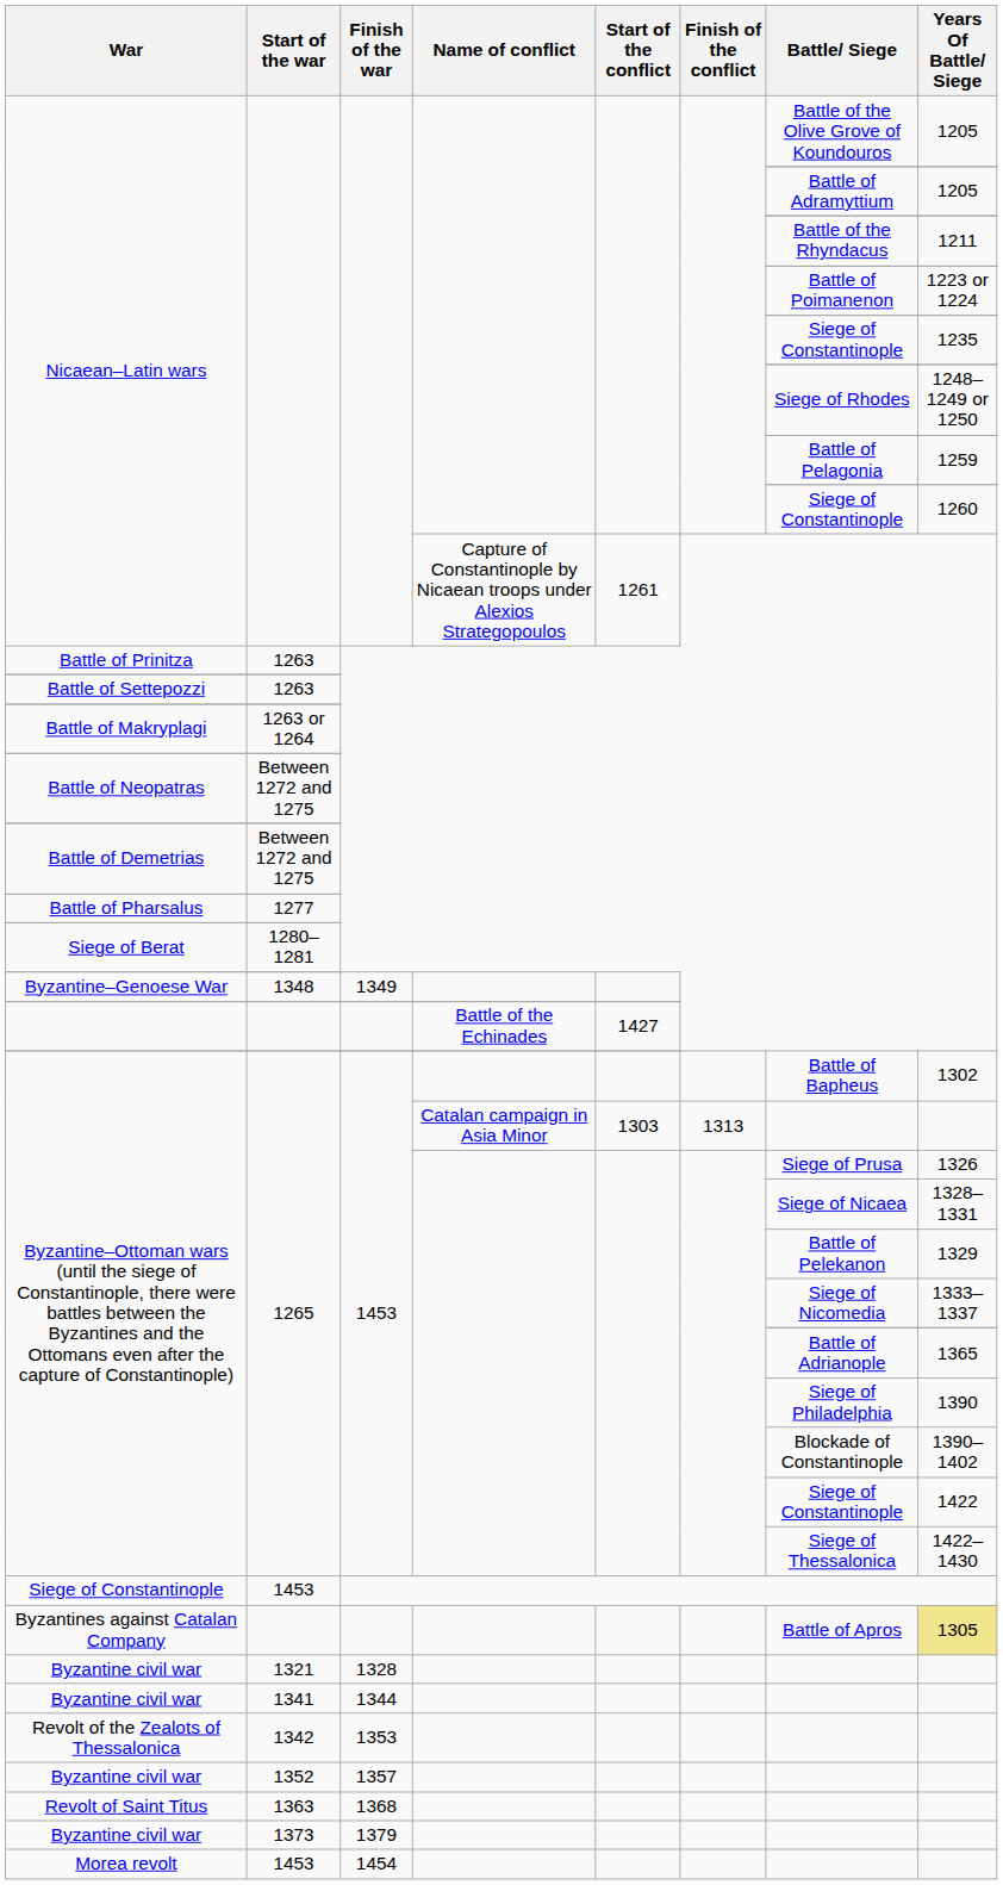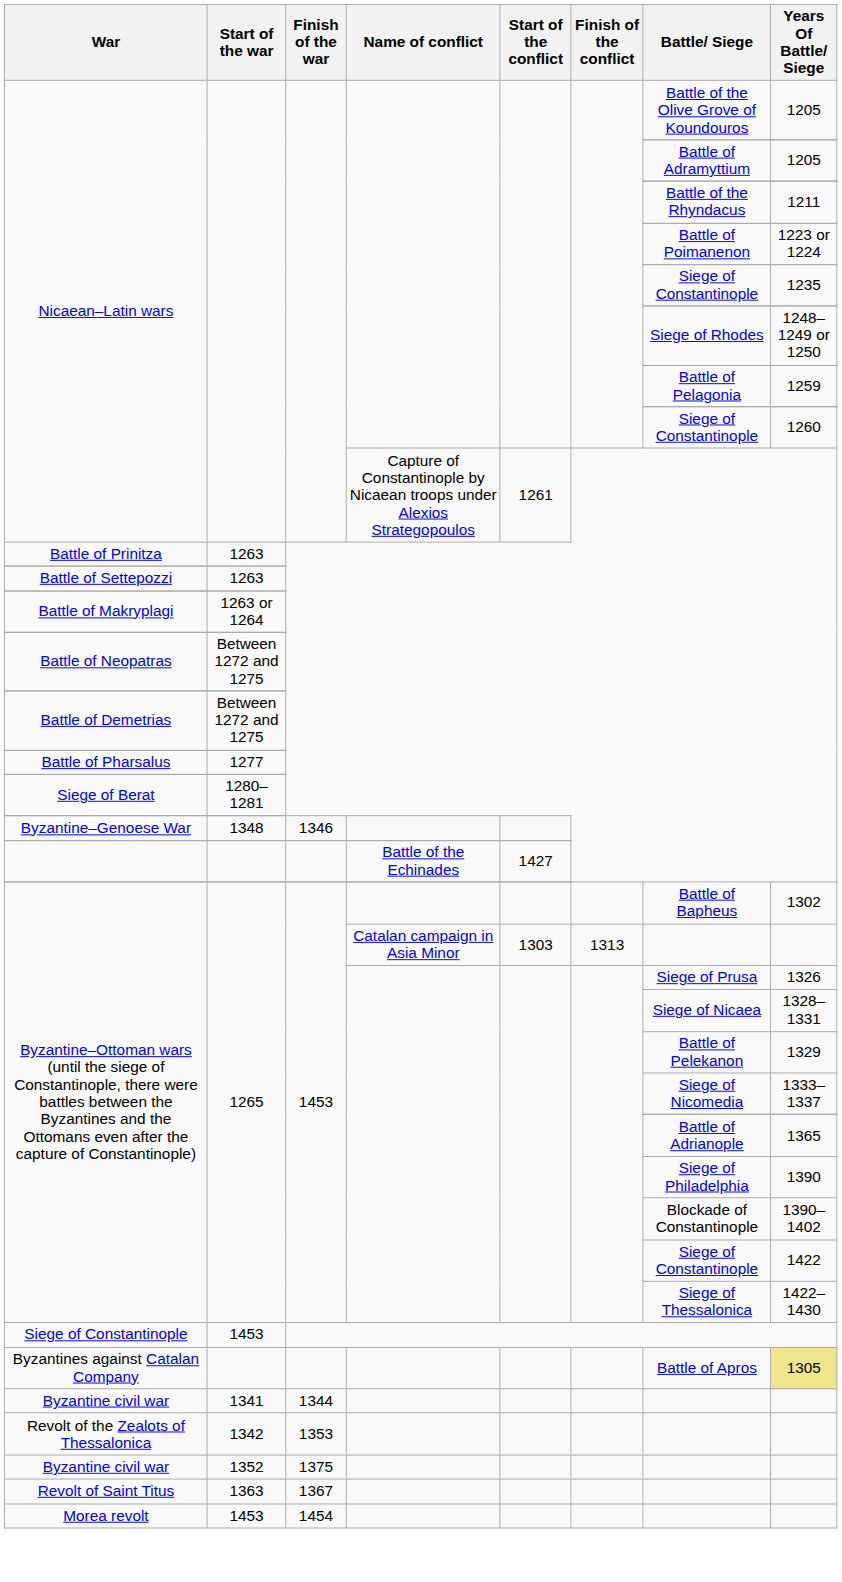Byzantine–Genoese War | Finish of the war: 1349 -> 1346
- row: Byzantine civil war | 1321 | 1328
Byzantine civil war / 1352 | Finish of the war: 1357 -> 1375
Revolt of Saint Titus | Finish of the war: 1368 -> 1367
- row: Byzantine civil war | 1373 | 1379
